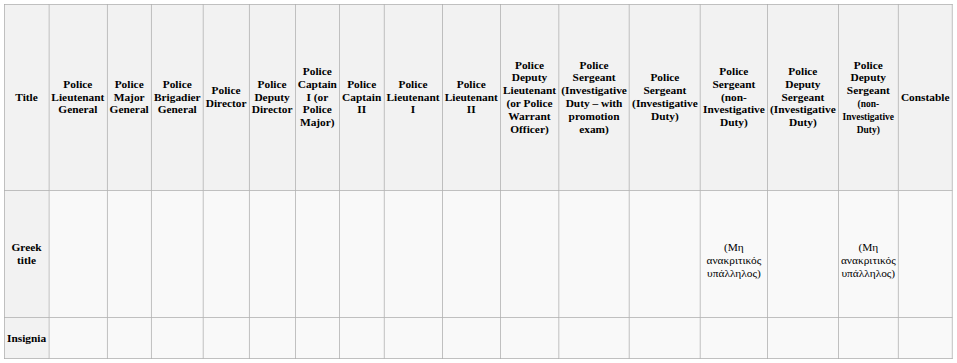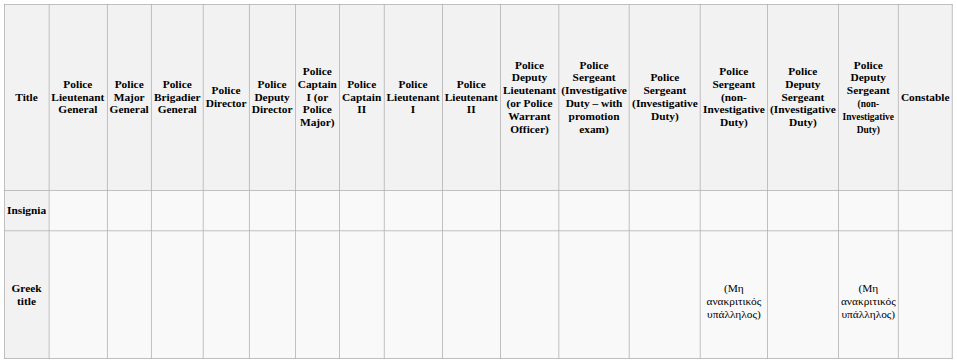rows swapped: Greek title <-> Insignia
